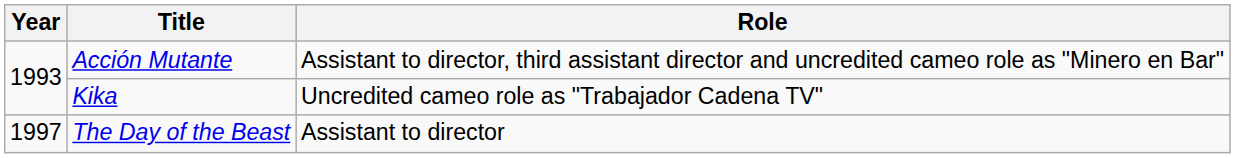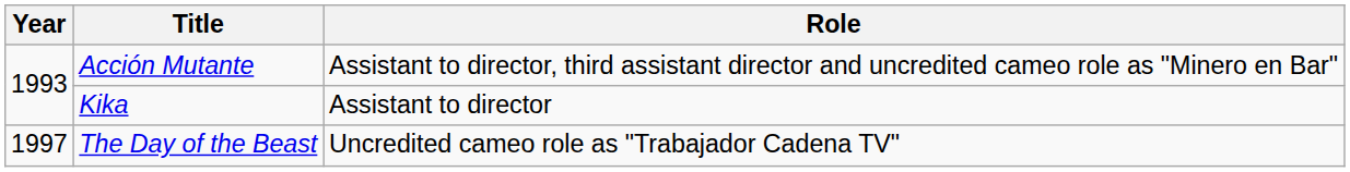Kika | Role: Uncredited cameo role as "Trabajador Cadena TV" -> Assistant to director
The Day of the Beast | Role: Assistant to director -> Uncredited cameo role as "Trabajador Cadena TV"
